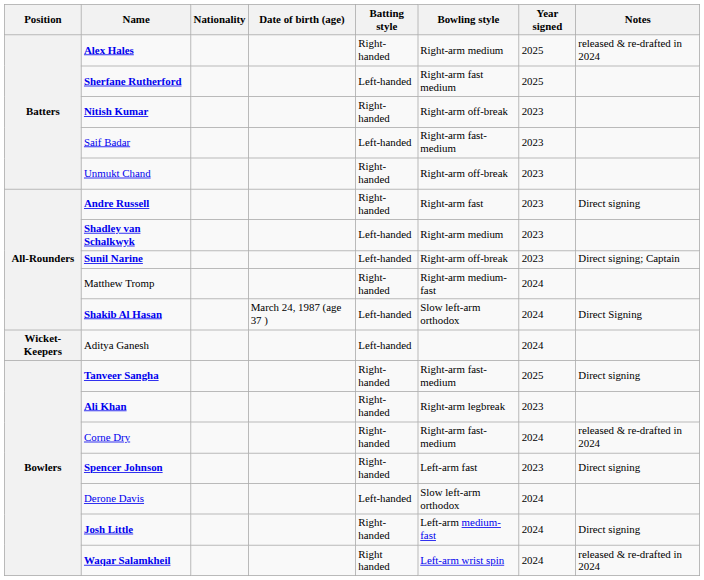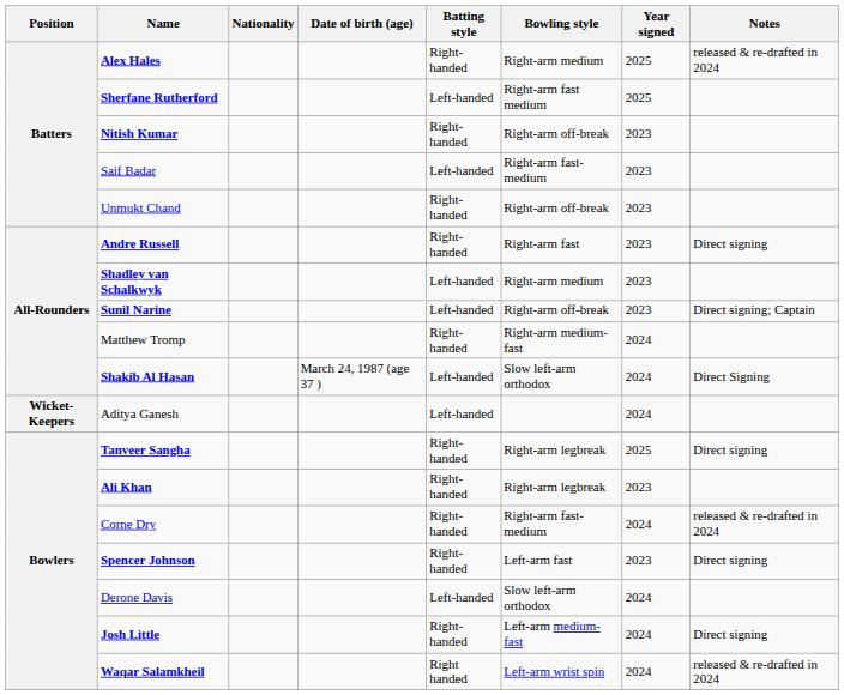Tanveer Sangha | Bowling style: Right-arm fast-medium -> Right-arm legbreak
